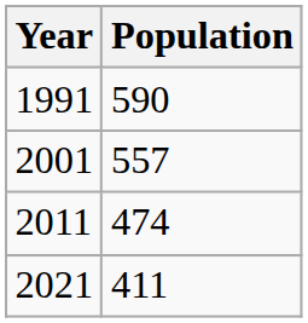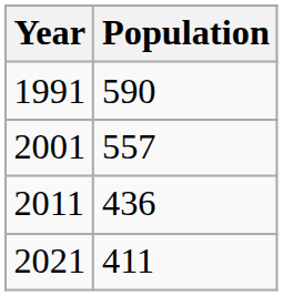2011 | Population: 474 -> 436
